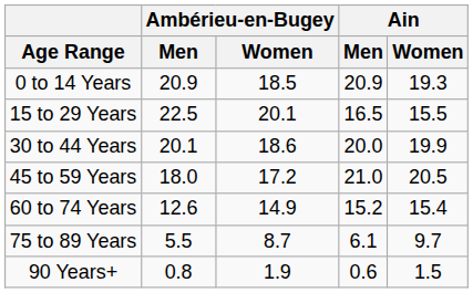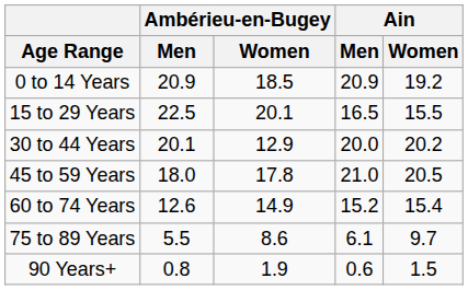0 to 14 Years | Ain / Women: 19.3 -> 19.2
30 to 44 Years | Ambérieu-en-Bugey / Women: 18.6 -> 12.9
30 to 44 Years | Ain / Women: 19.9 -> 20.2
45 to 59 Years | Ambérieu-en-Bugey / Women: 17.2 -> 17.8
75 to 89 Years | Ambérieu-en-Bugey / Women: 8.7 -> 8.6
